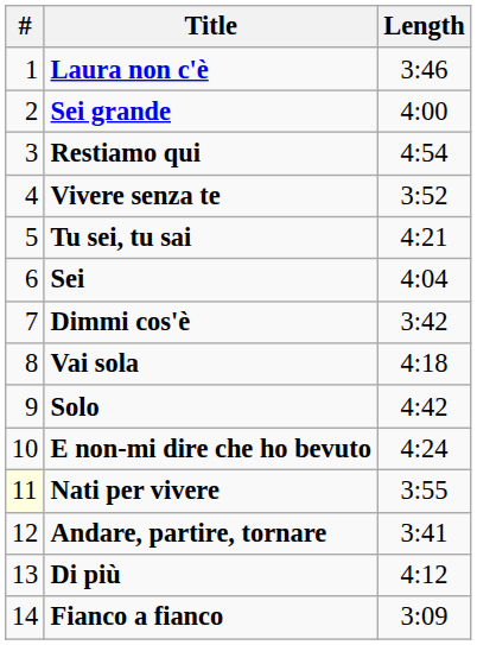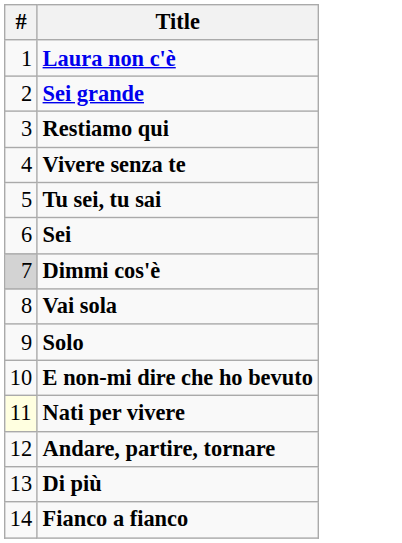- column: Length | 3:46 | 4:00 | 4:54 | 3:52 | 4:21 | 4:04 | 3:42 | 4:18 | 4:42 | 4:24 | 3:55 | 3:41 | 4:12 | 3:09
Dimmi cos'è | #: no background -> lightgrey background
